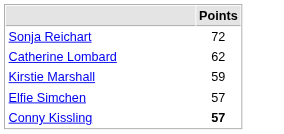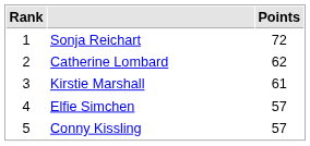+ column: Rank | 1 | 2 | 3 | 4 | 5
Kirstie Marshall | Points: 59 -> 61
Conny Kissling | Points: bold -> normal
